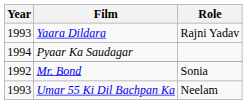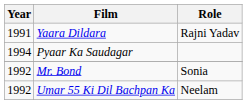Yaara Dildara | Year: 1993 -> 1991
Umar 55 Ki Dil Bachpan Ka | Year: 1993 -> 1992
